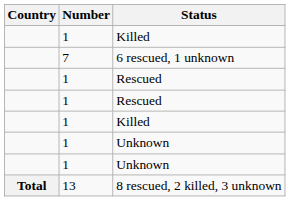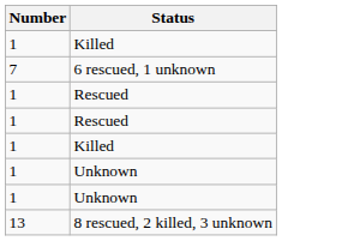- column: Country | Total
